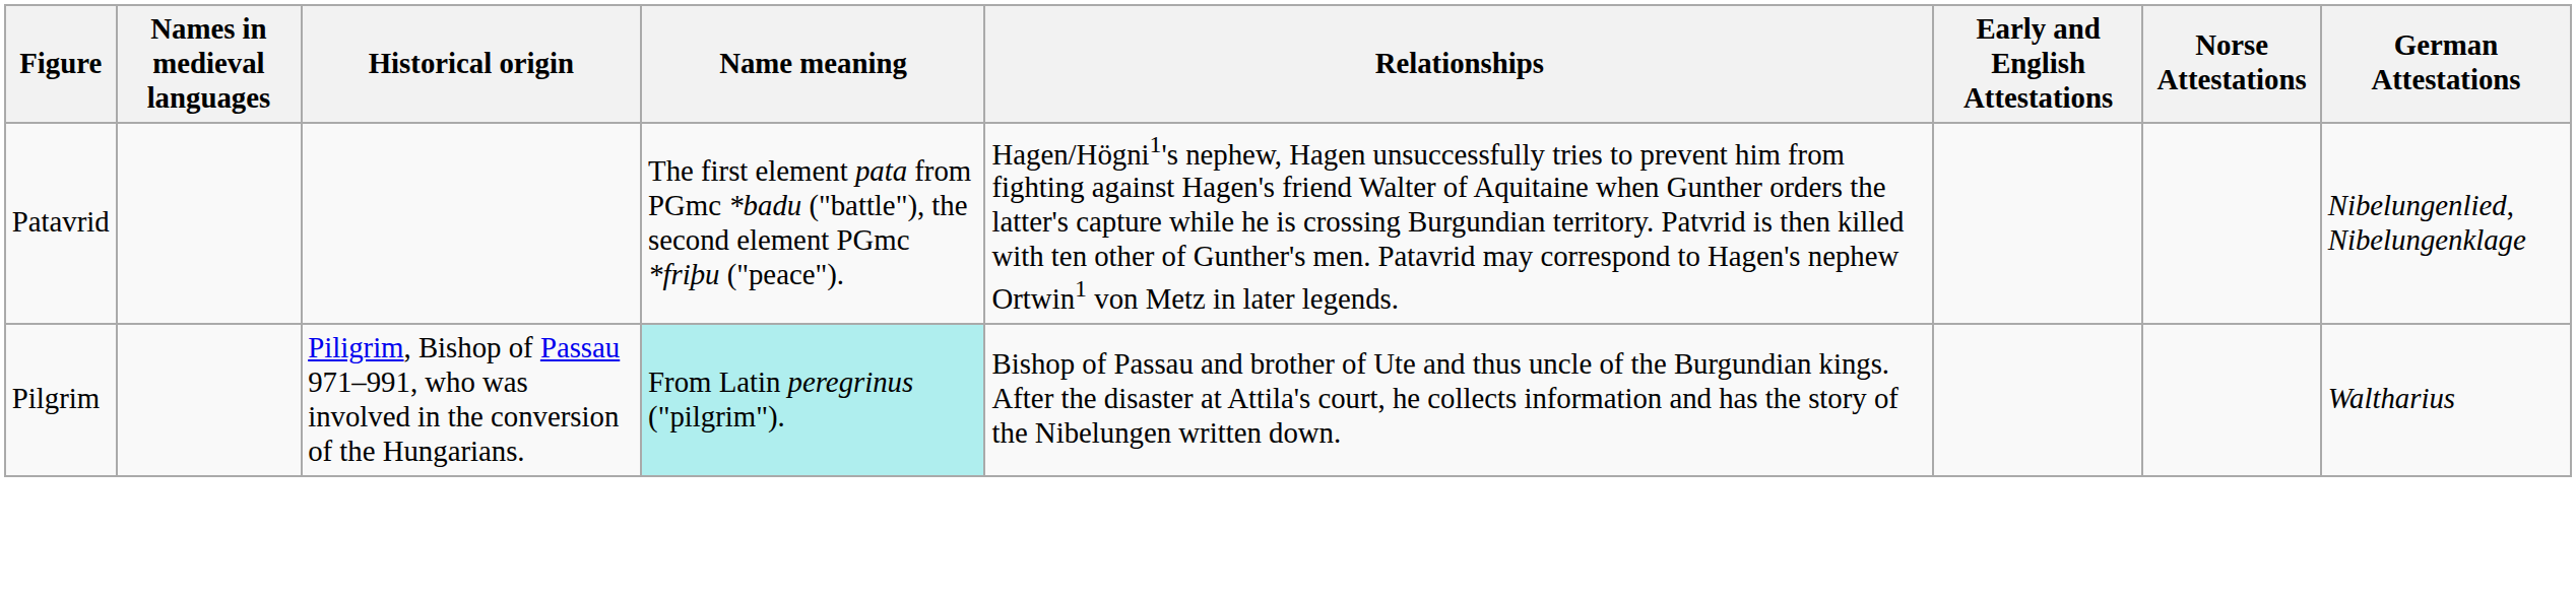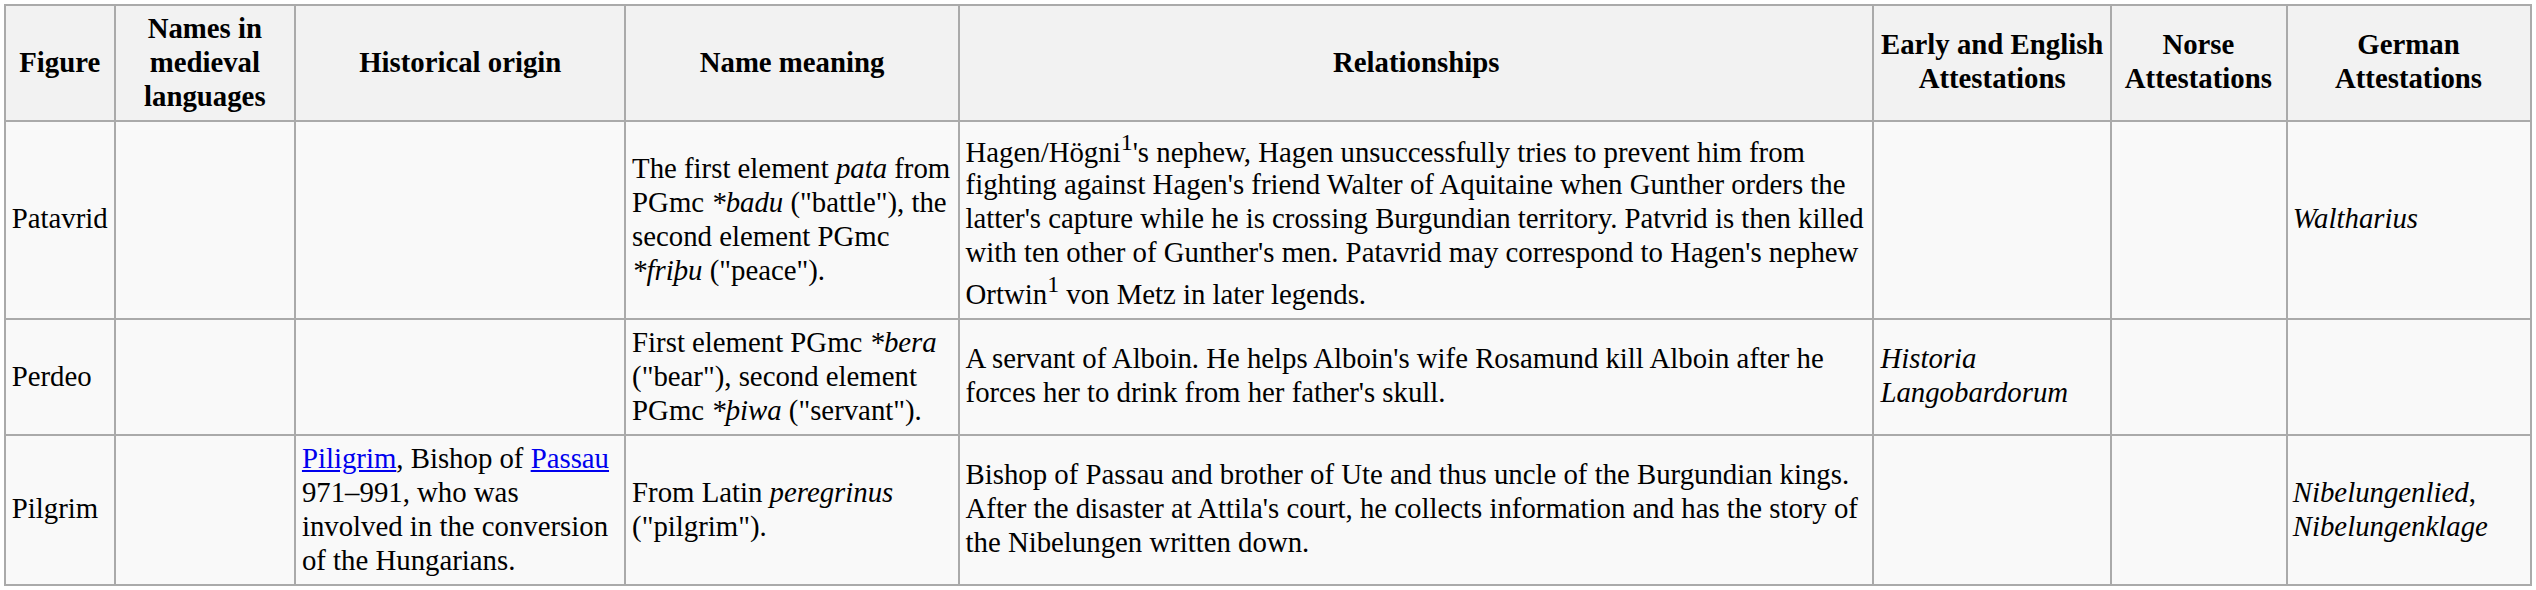Patavrid | German Attestations: Nibelungenlied, Nibelungenklage -> Waltharius
+ row: Perdeo | First element PGmc *bera ("bear"), second element PGmc *þiwa ("servant"). | A servant of Alboin. He helps Alboin's wife Rosamund kill Alboin after he forces her to drink from her father's skull. | Historia Langobardorum
Pilgrim | Name meaning: paleturquoise background -> no background
Pilgrim | German Attestations: Waltharius -> Nibelungenlied, Nibelungenklage
